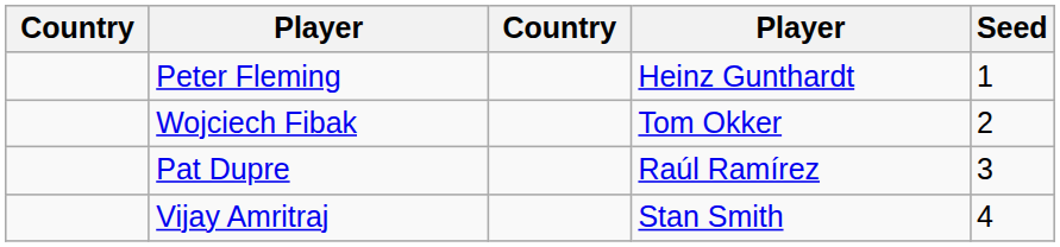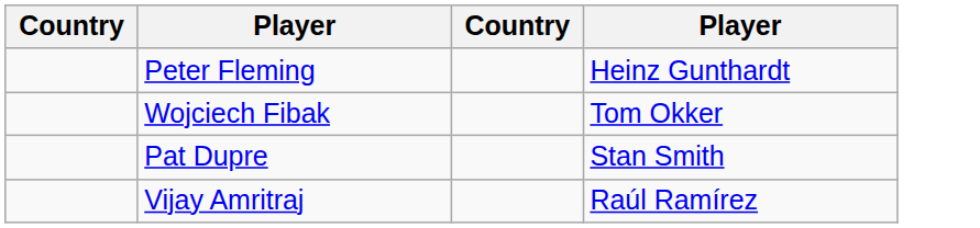- column: Seed | 1 | 2 | 3 | 4
Pat Dupre | column 4: Raúl Ramírez -> Stan Smith
Vijay Amritraj | column 4: Stan Smith -> Raúl Ramírez
